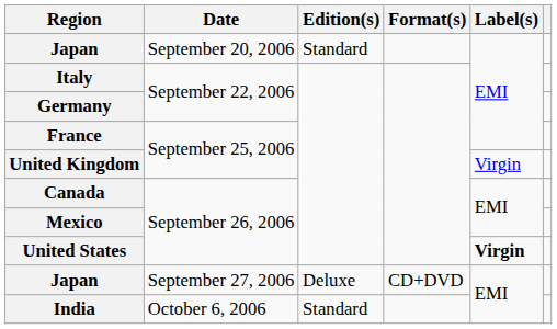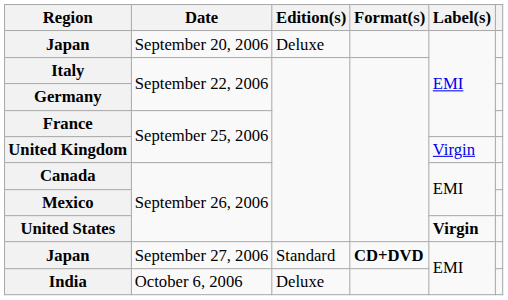Japan / September 20, 2006 | Edition(s): Standard -> Deluxe
Japan / September 27, 2006 | Edition(s): Deluxe -> Standard
Japan / September 27, 2006 | Format(s): normal -> bold
India | Edition(s): Standard -> Deluxe
